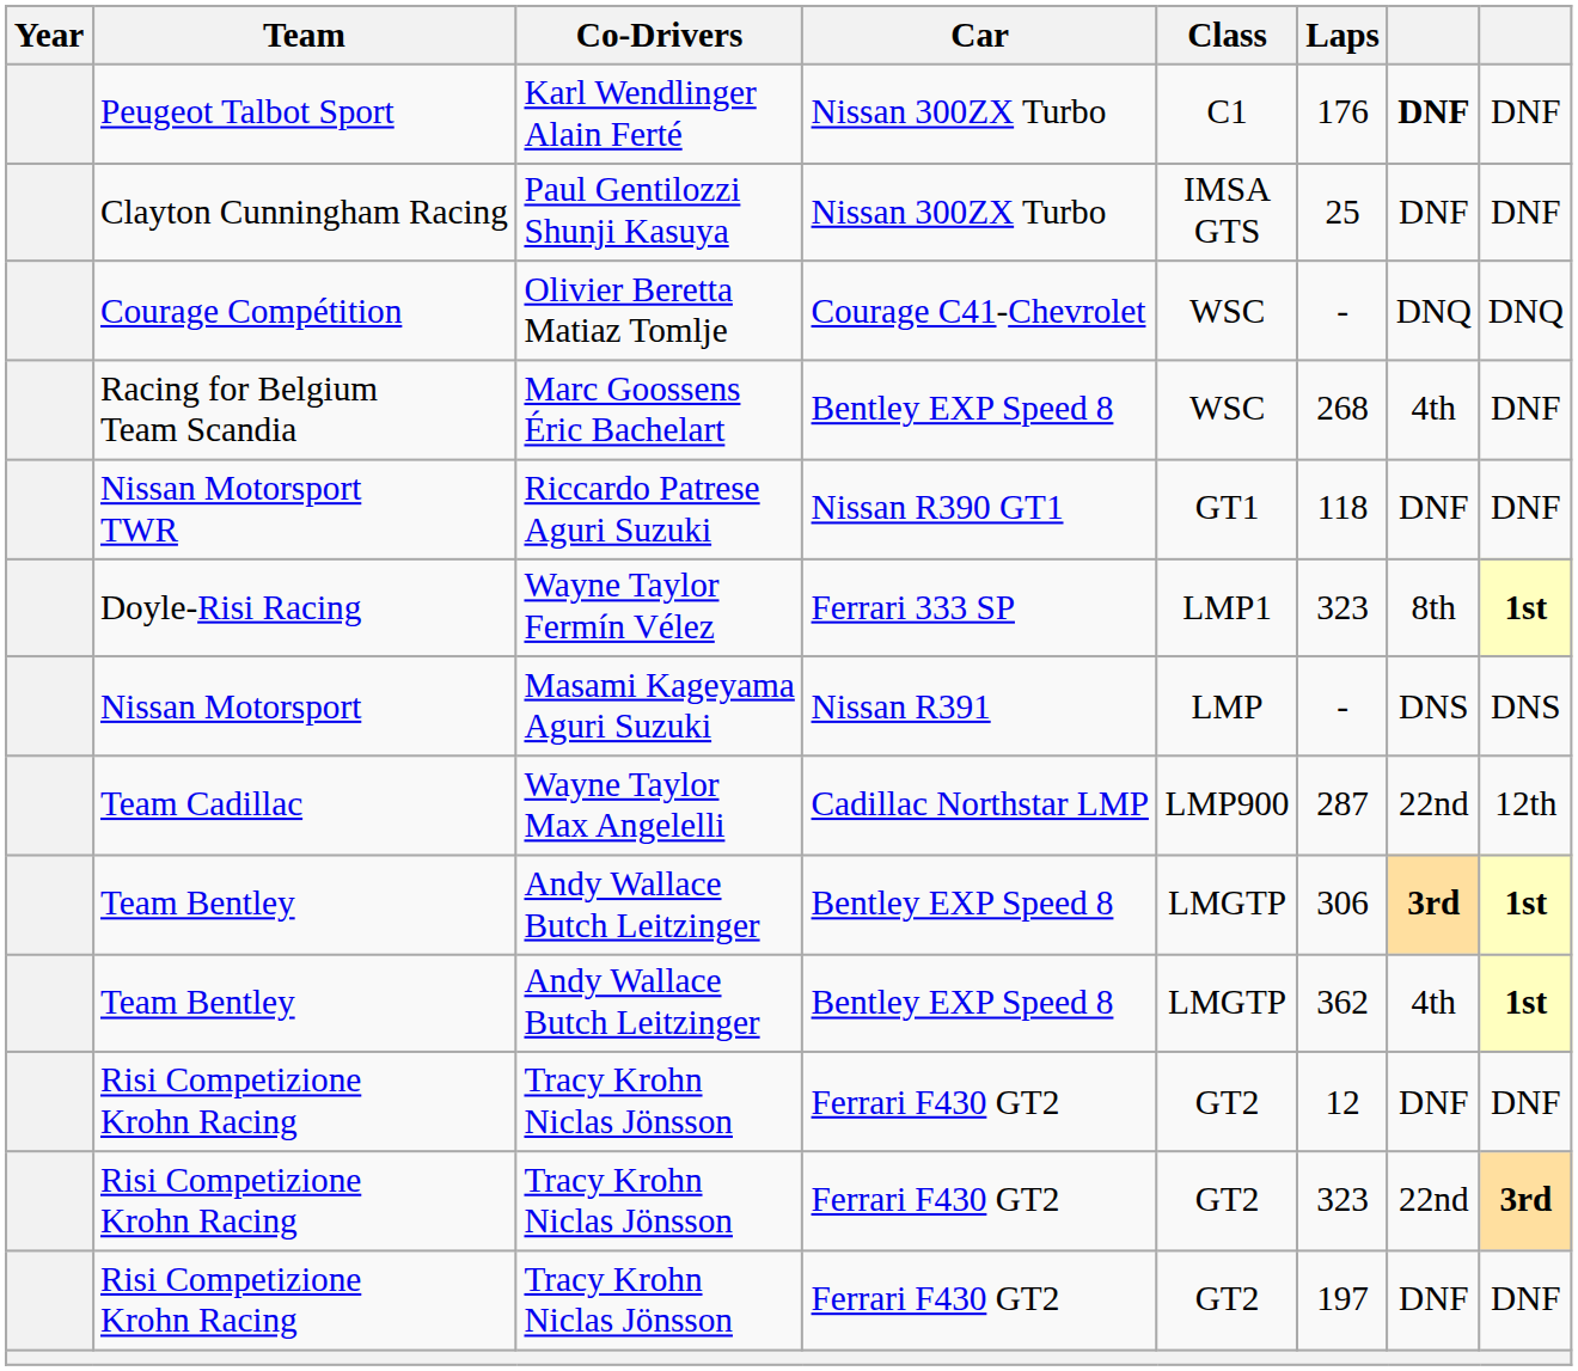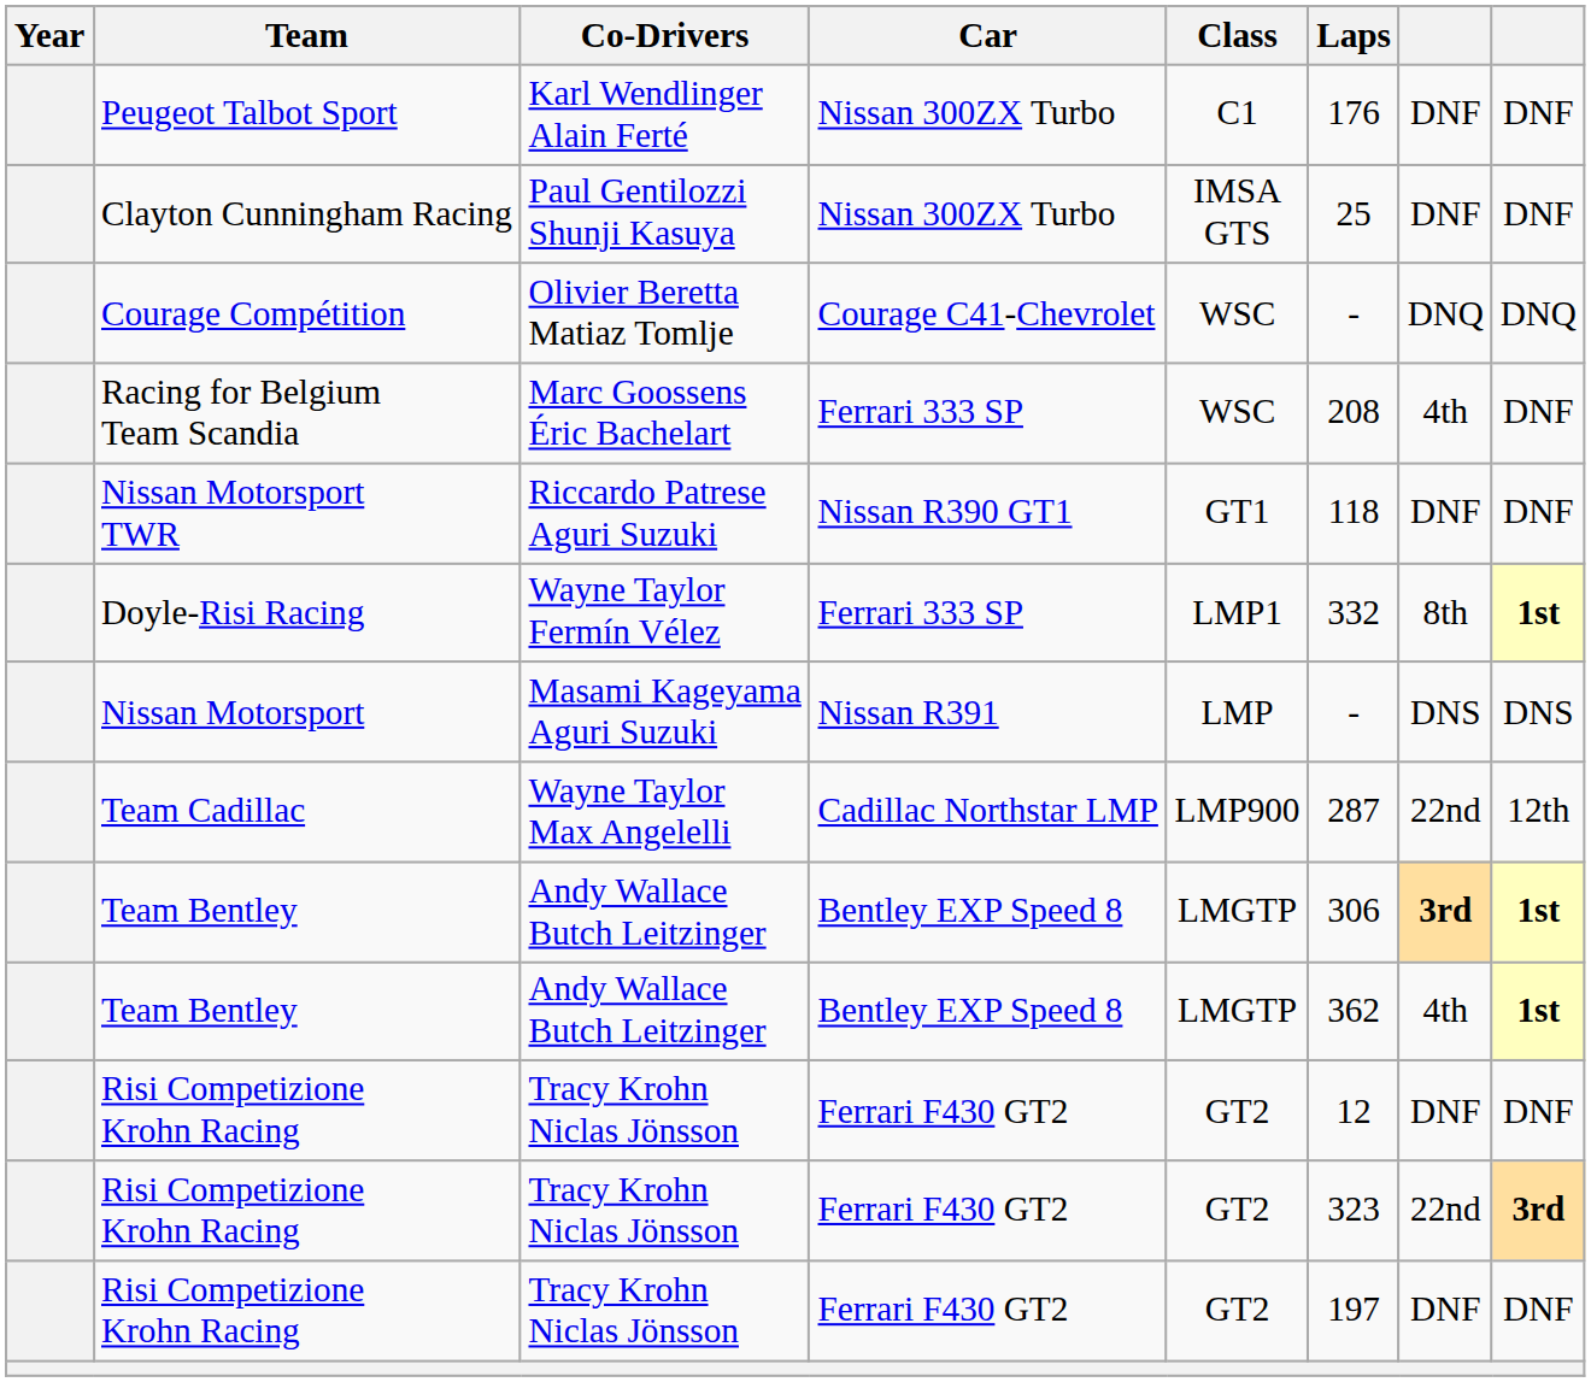Peugeot Talbot Sport | column 7: bold -> normal
Racing for Belgium Team Scandia | Car: Bentley EXP Speed 8 -> Ferrari 333 SP
Racing for Belgium Team Scandia | Laps: 268 -> 208
Doyle-Risi Racing | Laps: 323 -> 332
